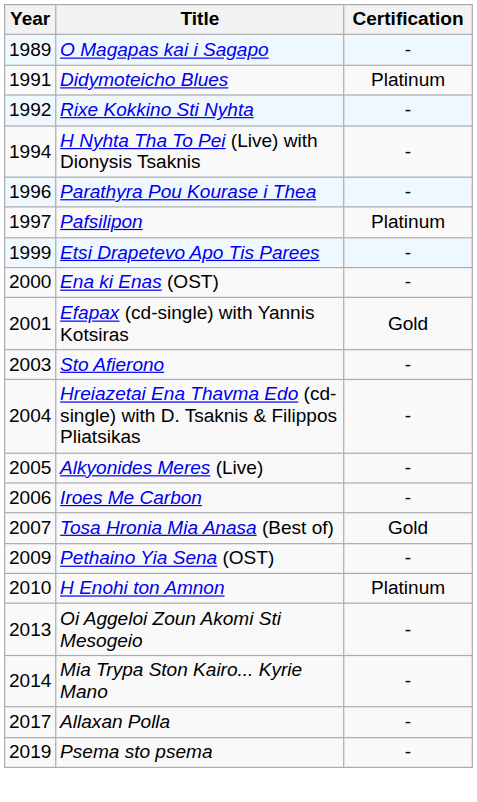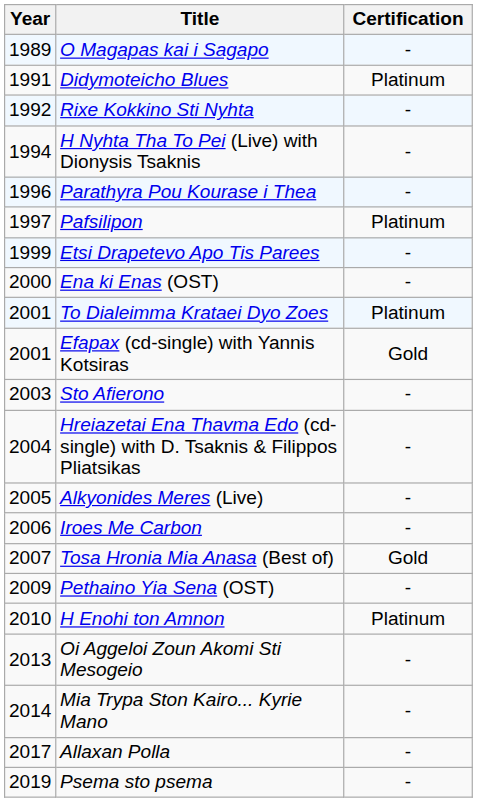+ row: 2001 | To Dialeimma Krataei Dyo Zoes | Platinum
